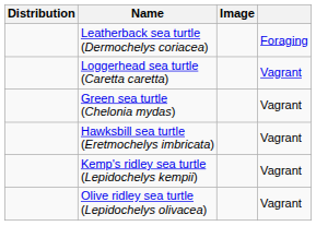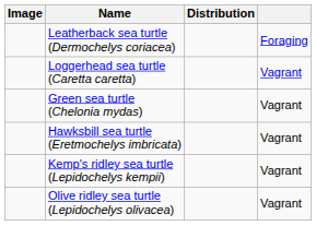columns swapped: Image <-> Distribution
